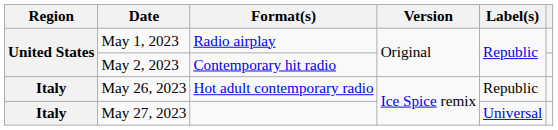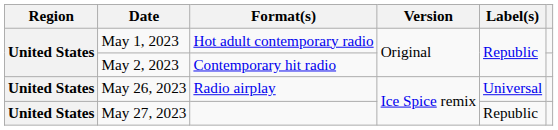May 1, 2023 | Format(s): Radio airplay -> Hot adult contemporary radio
May 26, 2023 | Region: Italy -> United States
May 26, 2023 | Format(s): Hot adult contemporary radio -> Radio airplay
May 26, 2023 | Label(s): Republic -> Universal
May 27, 2023 | Region: Italy -> United States
May 27, 2023 | Label(s): Universal -> Republic
